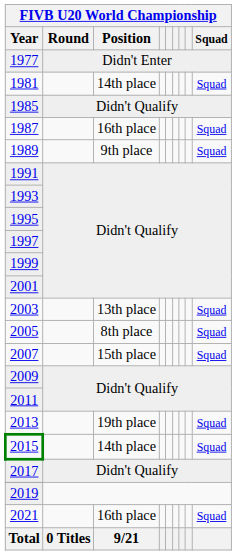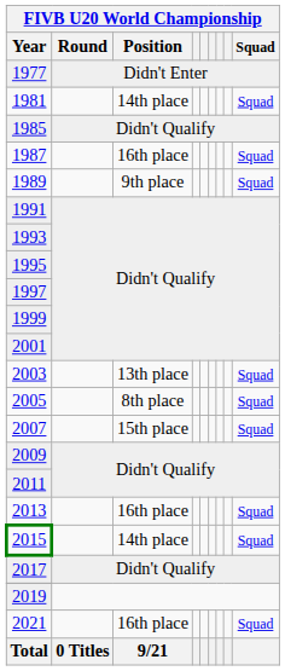2013 | FIVB U20 World Championship / Position: 19th place -> 16th place
